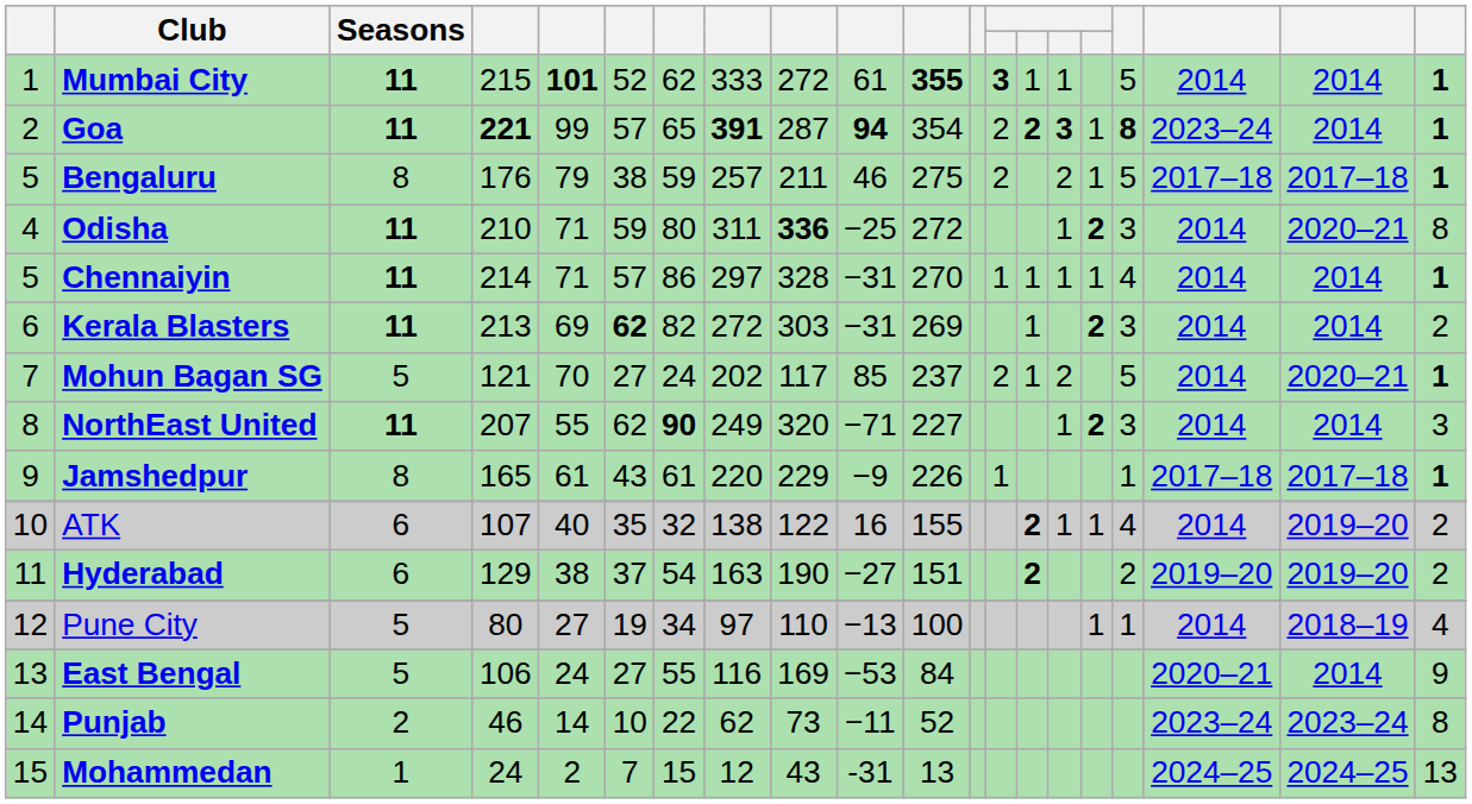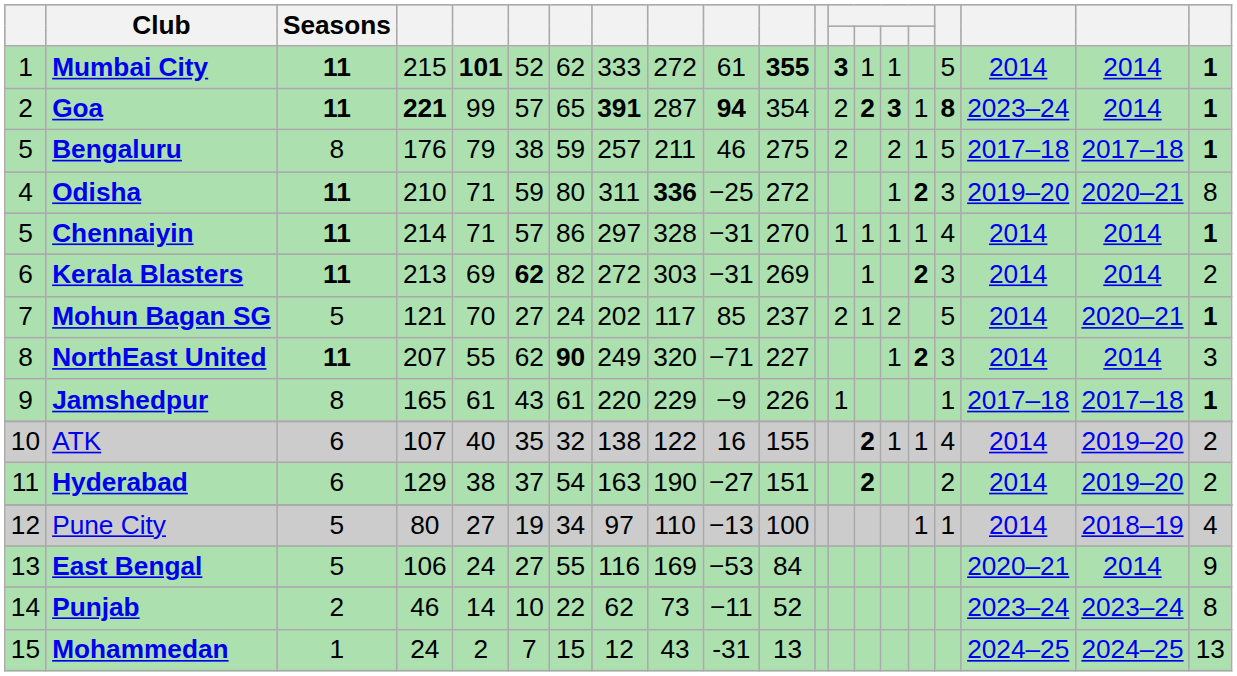Odisha | column 18: 2014 -> 2019–20
Hyderabad | column 18: 2019–20 -> 2014
